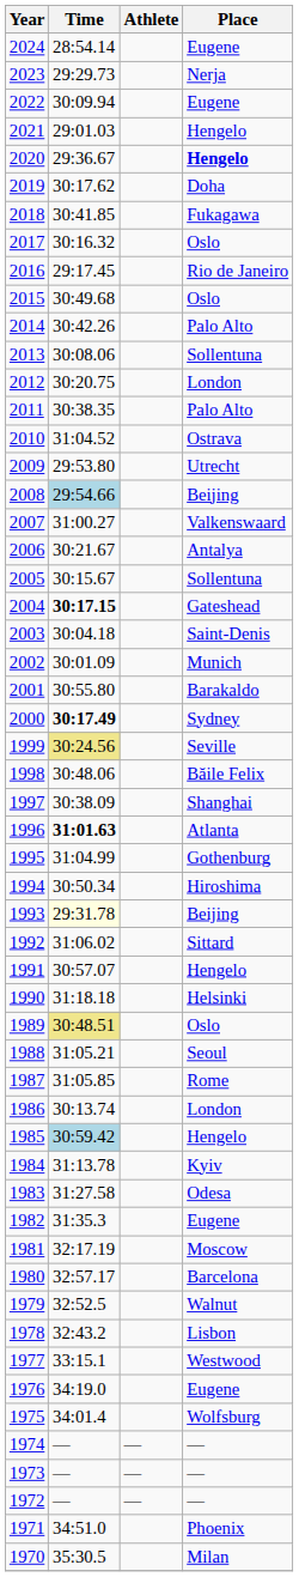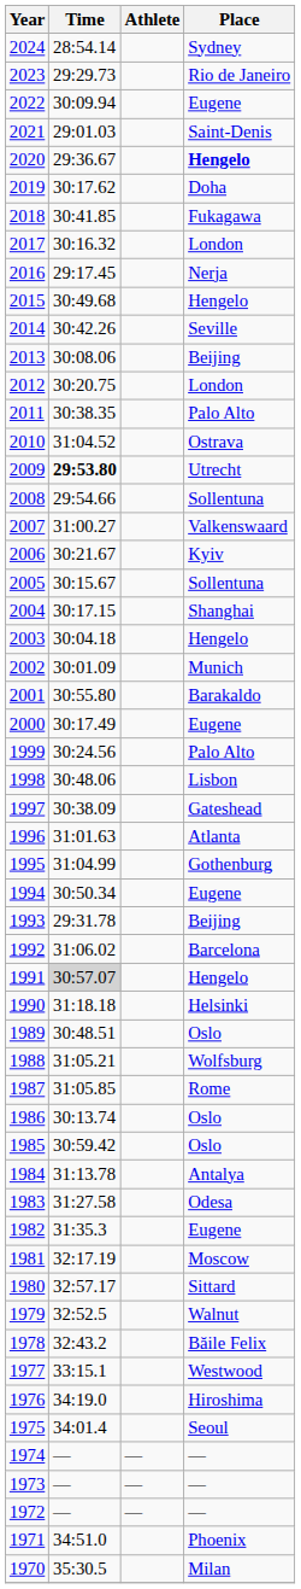2024 | Place: Eugene -> Sydney
2023 | Place: Nerja -> Rio de Janeiro
2021 | Place: Hengelo -> Saint-Denis
2017 | Place: Oslo -> London
2016 | Place: Rio de Janeiro -> Nerja
2015 | Place: Oslo -> Hengelo
2014 | Place: Palo Alto -> Seville
2013 | Place: Sollentuna -> Beijing
2009 | Time: normal -> bold
2008 | Time: lightblue background -> no background
2008 | Place: Beijing -> Sollentuna
2006 | Place: Antalya -> Kyiv
2004 | Time: bold -> normal
2004 | Place: Gateshead -> Shanghai
2003 | Place: Saint-Denis -> Hengelo
2000 | Time: bold -> normal
2000 | Place: Sydney -> Eugene
1999 | Time: khaki background -> no background
1999 | Place: Seville -> Palo Alto
1998 | Place: Băile Felix -> Lisbon
1997 | Place: Shanghai -> Gateshead
1996 | Time: bold -> normal
1994 | Place: Hiroshima -> Eugene
1993 | Time: lightyellow background -> no background
1992 | Place: Sittard -> Barcelona
1991 | Time: no background -> lightgrey background
1989 | Time: khaki background -> no background
1988 | Place: Seoul -> Wolfsburg
1986 | Place: London -> Oslo
1985 | Time: lightblue background -> no background
1985 | Place: Hengelo -> Oslo
1984 | Place: Kyiv -> Antalya
1980 | Place: Barcelona -> Sittard
1978 | Place: Lisbon -> Băile Felix
1976 | Place: Eugene -> Hiroshima
1975 | Place: Wolfsburg -> Seoul
